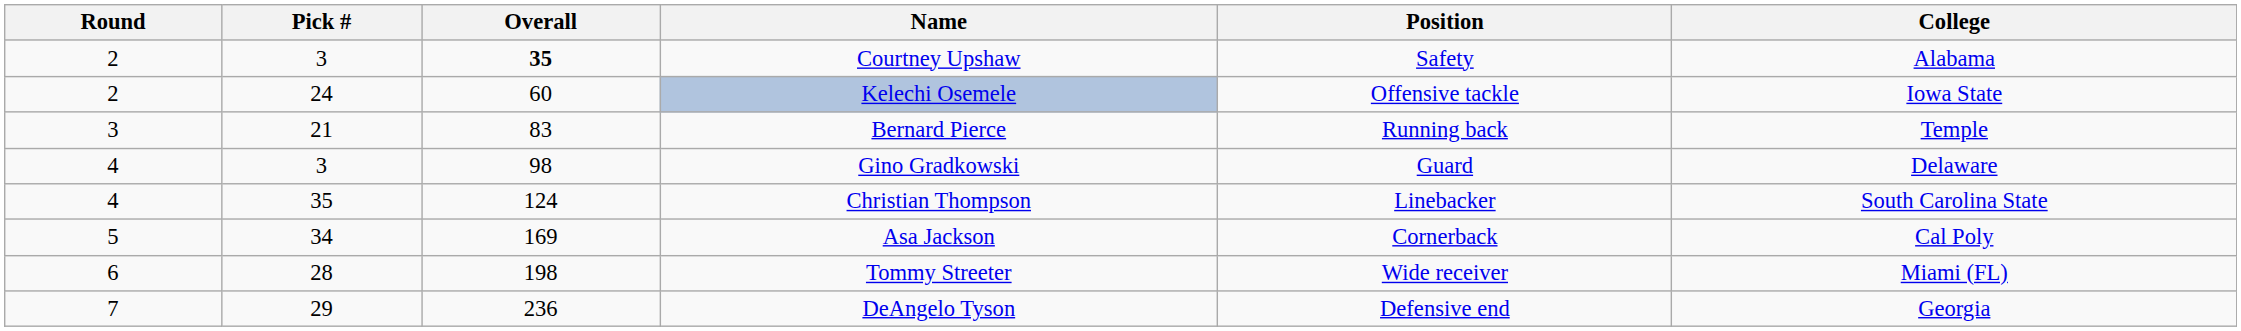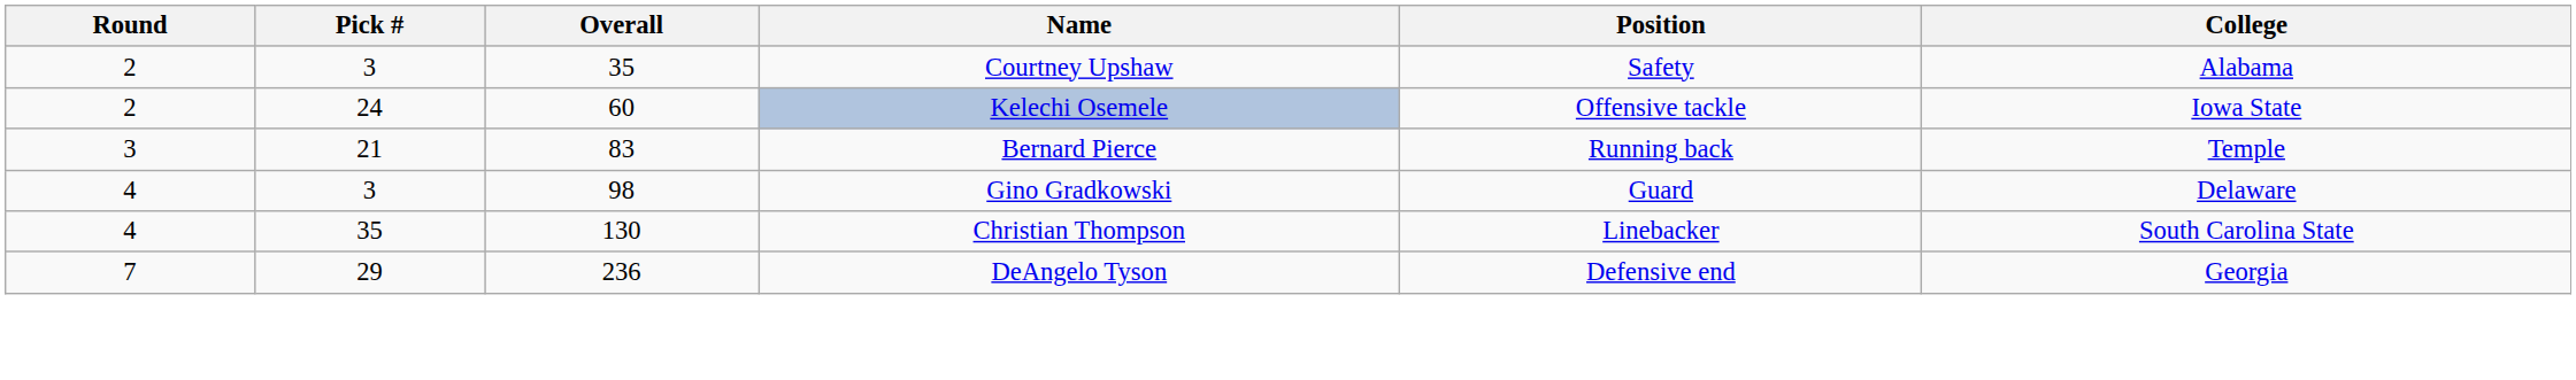Courtney Upshaw | Overall: bold -> normal
Christian Thompson | Overall: 124 -> 130
- row: 5 | 34 | 169 | Asa Jackson | Cornerback | Cal Poly
- row: 6 | 28 | 198 | Tommy Streeter | Wide receiver | Miami (FL)
